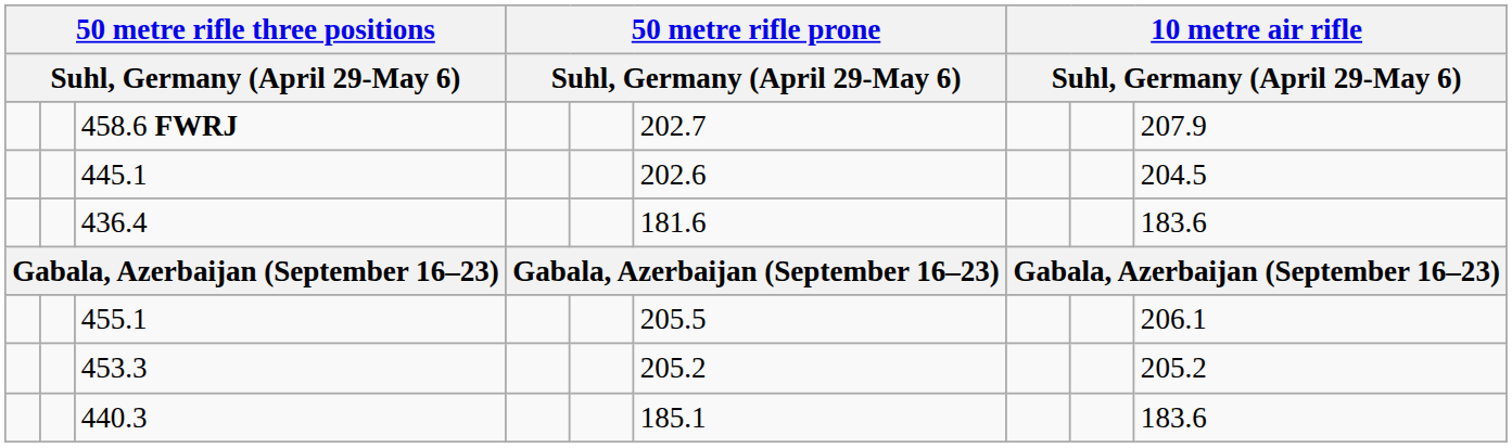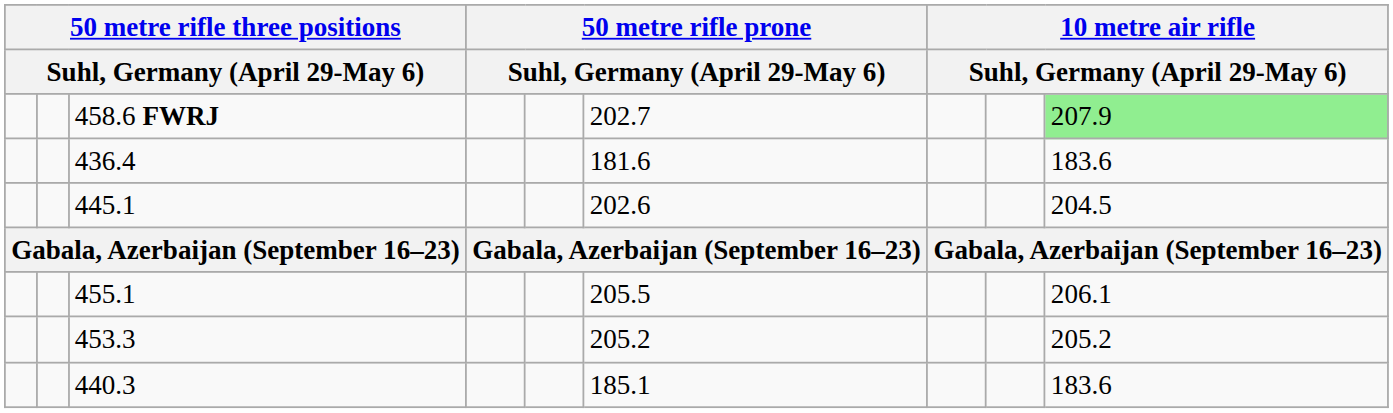458.6 FWRJ | column 9: no background -> lightgreen background
rows swapped: 445.1 <-> 436.4
